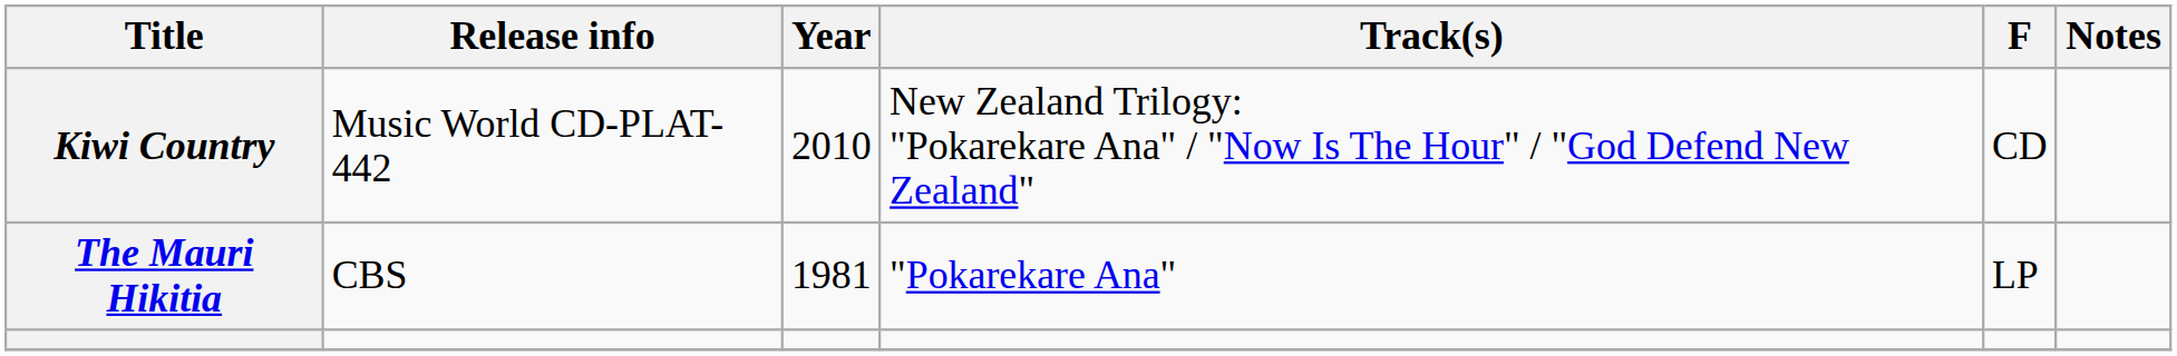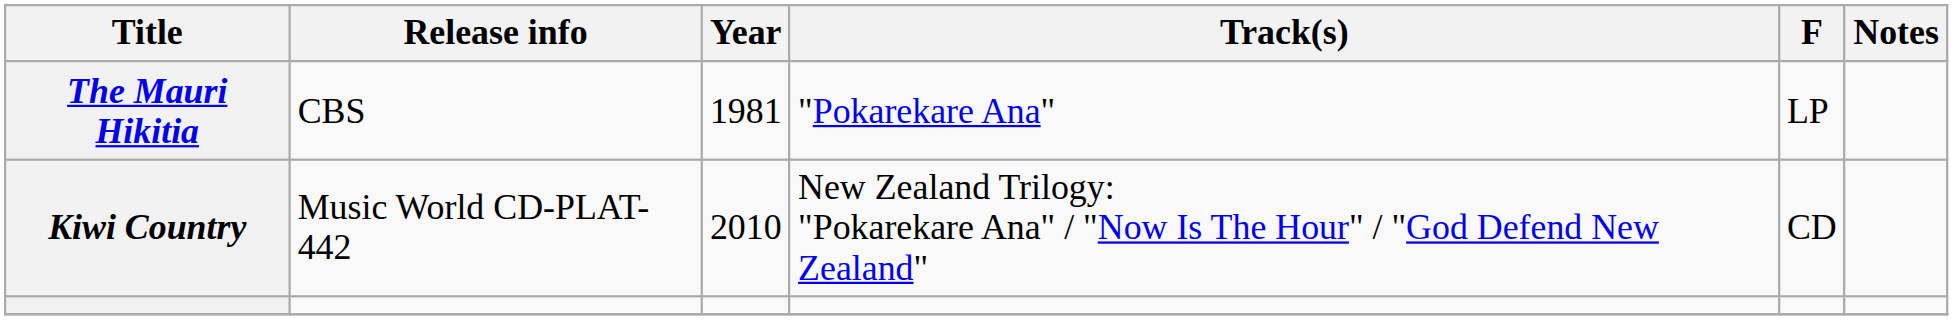rows swapped: The Mauri Hikitia <-> Kiwi Country
